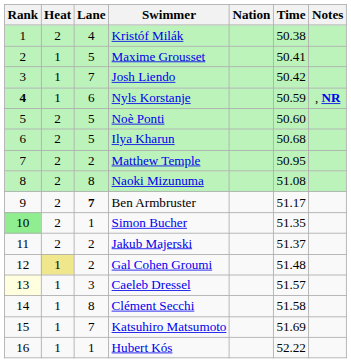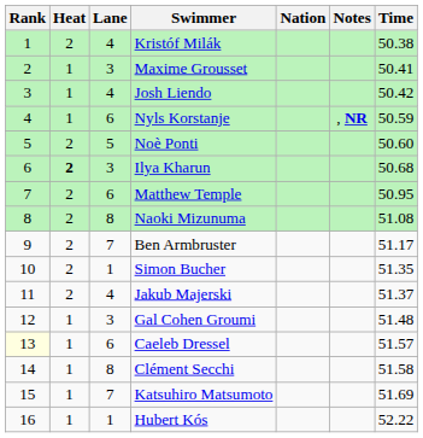columns swapped: Time <-> Notes
Maxime Grousset | Lane: 5 -> 3
Josh Liendo | Lane: 7 -> 4
Nyls Korstanje | Rank: bold -> normal
Ilya Kharun | Heat: normal -> bold
Ilya Kharun | Lane: 5 -> 3
Matthew Temple | Lane: 2 -> 6
Ben Armbruster | Lane: bold -> normal
Simon Bucher | Rank: lightgreen background -> no background
Jakub Majerski | Lane: 2 -> 4
Gal Cohen Groumi | Heat: khaki background -> no background
Gal Cohen Groumi | Lane: 2 -> 3
Caeleb Dressel | Lane: 3 -> 6
